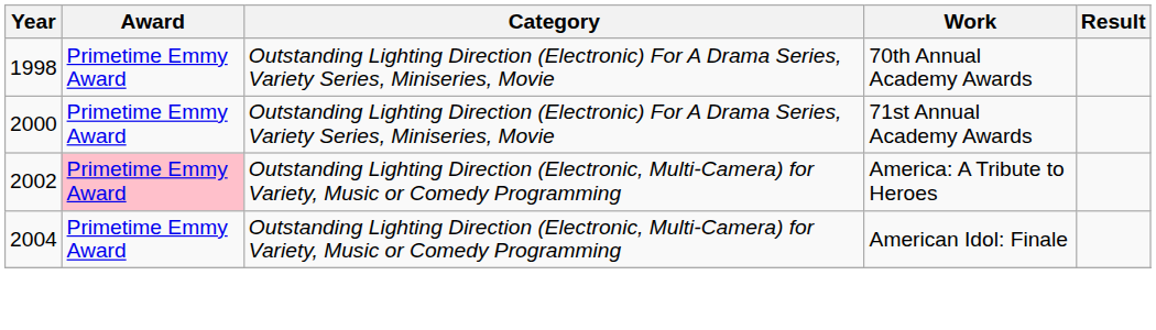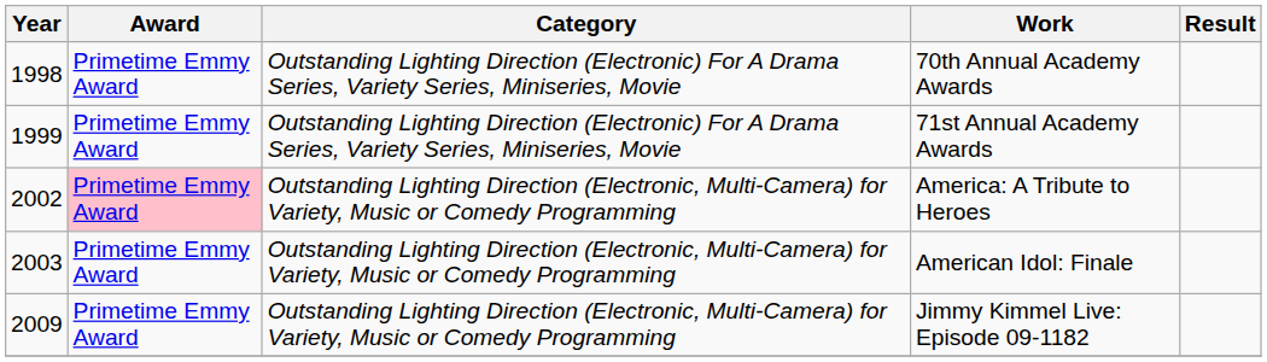71st Annual Academy Awards | Year: 2000 -> 1999
American Idol: Finale | Year: 2004 -> 2003
+ row: 2009 | Primetime Emmy Award | Outstanding Lighting Direction (Electronic, Multi-Camera) for Variety, Music or Comedy Programming | Jimmy Kimmel Live: Episode 09-1182
